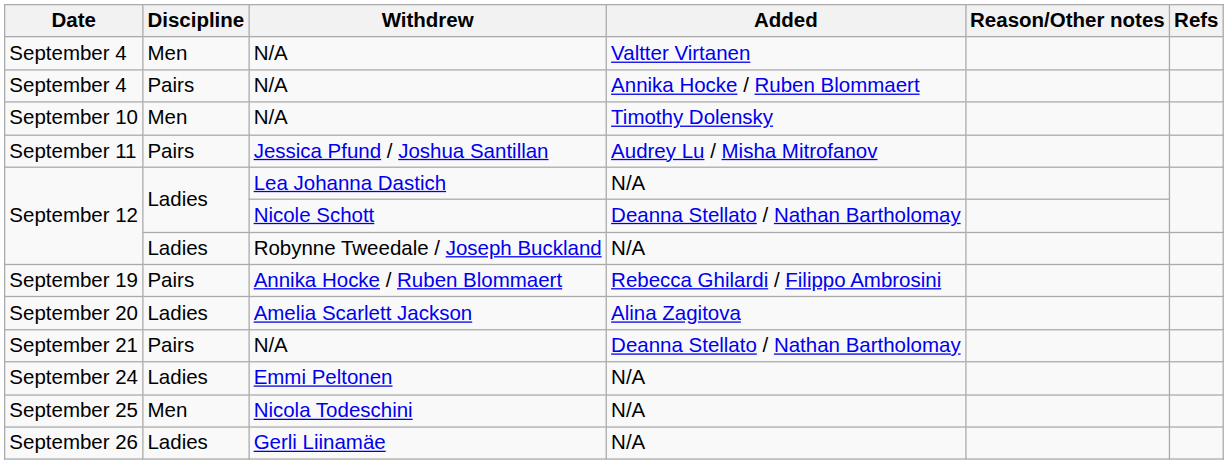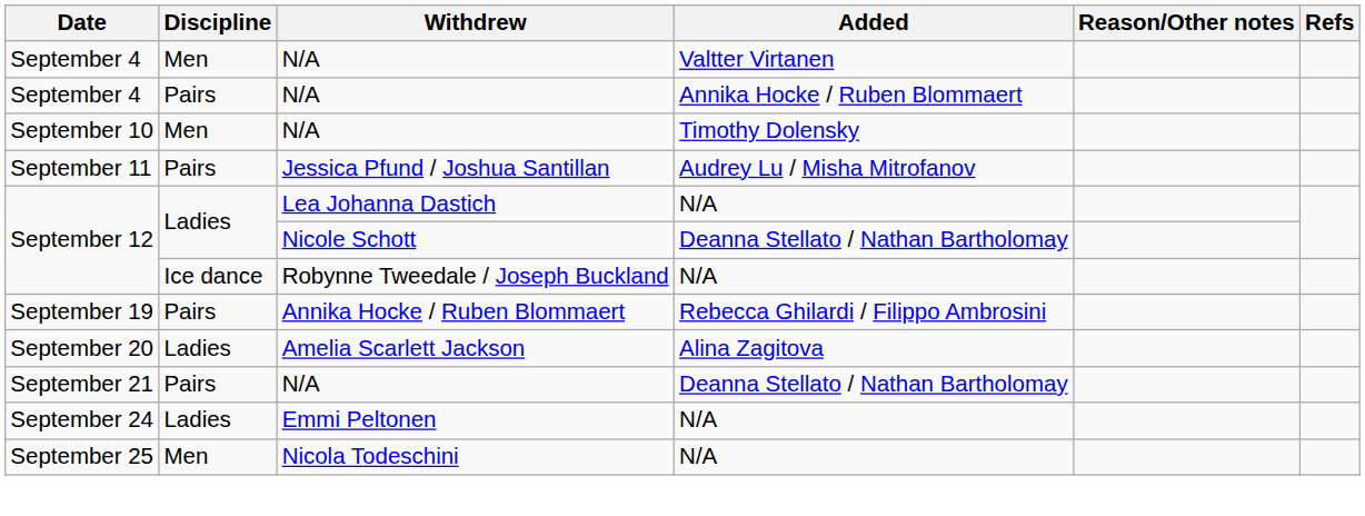September 12 / Robynne Tweedale / Joseph Buckland | Discipline: Ladies -> Ice dance
- row: September 26 | Ladies | Gerli Liinamäe | N/A
